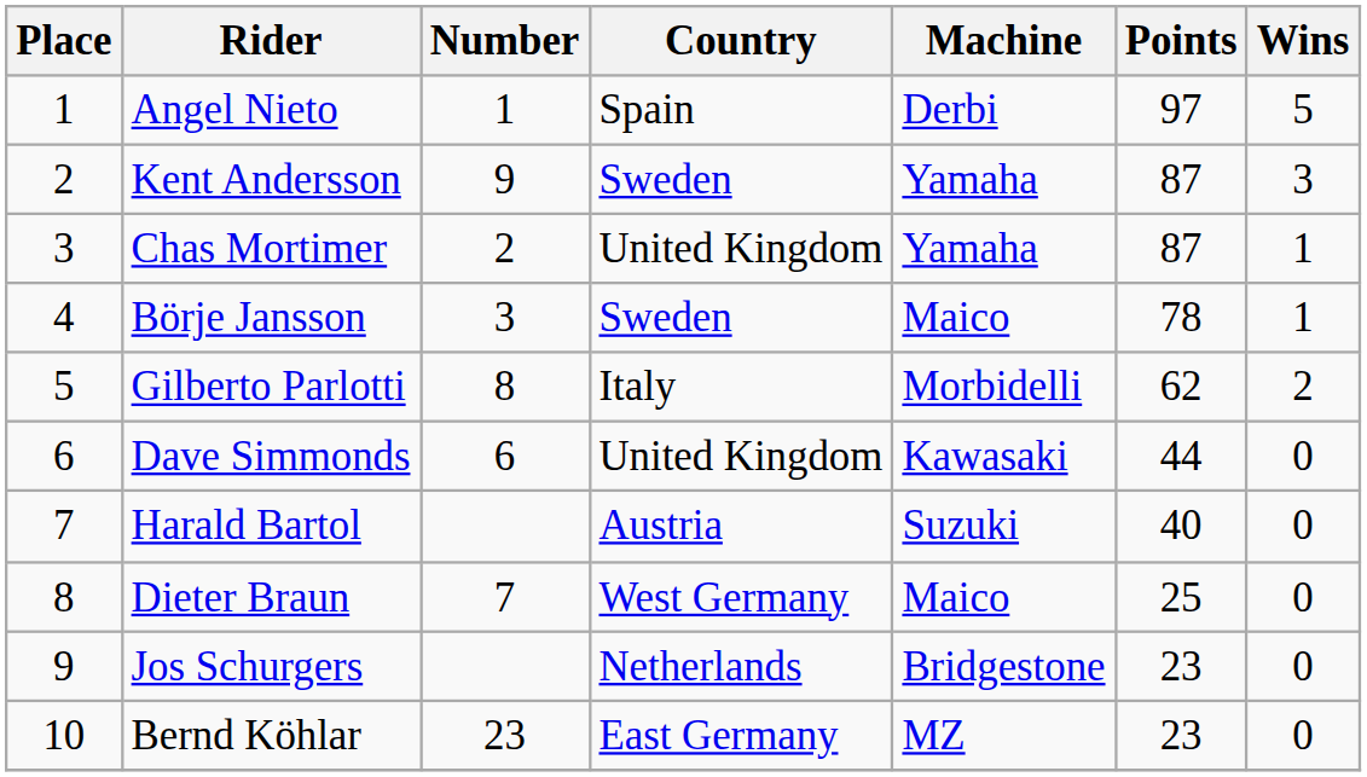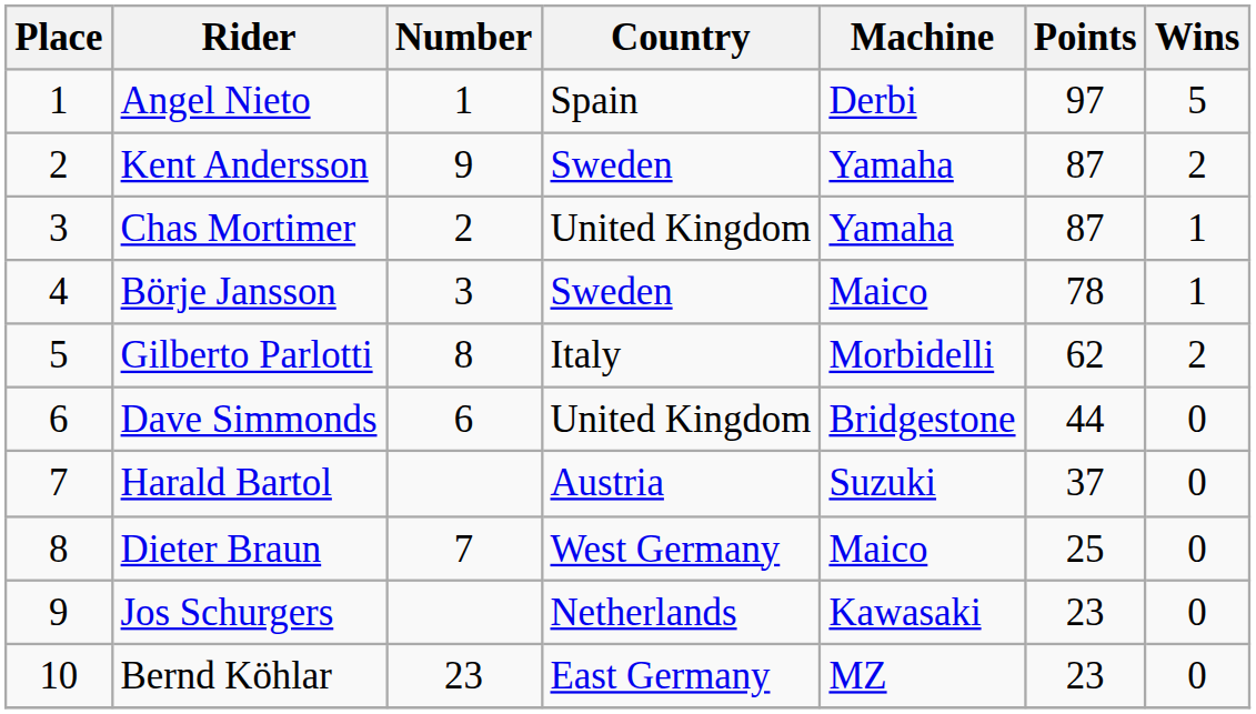Kent Andersson | Wins: 3 -> 2
Dave Simmonds | Machine: Kawasaki -> Bridgestone
Harald Bartol | Points: 40 -> 37
Jos Schurgers | Machine: Bridgestone -> Kawasaki
